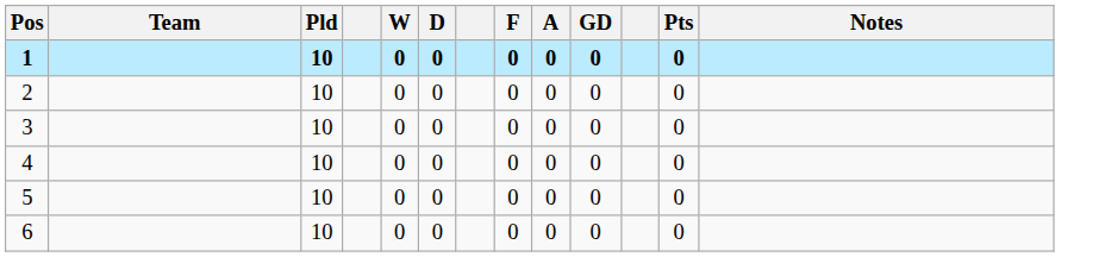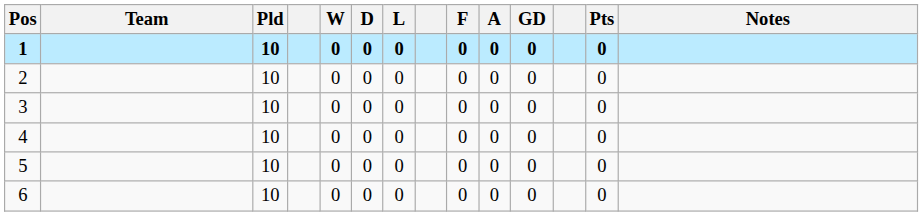+ column: L | 0 | 0 | 0 | 0 | 0 | 0
